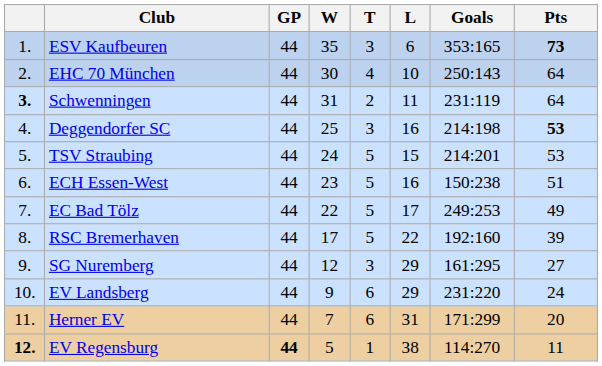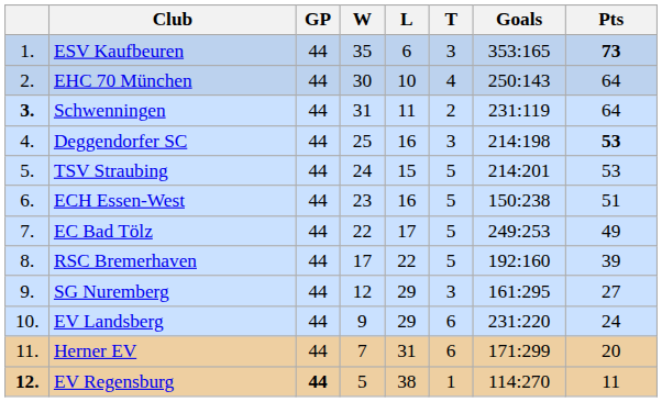columns swapped: T <-> L
